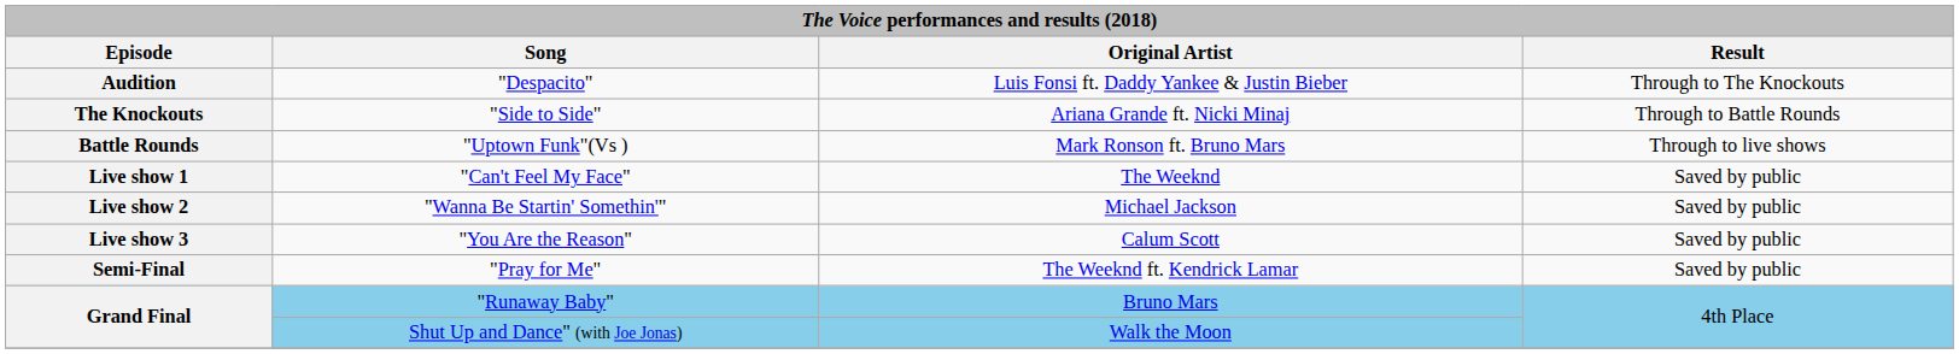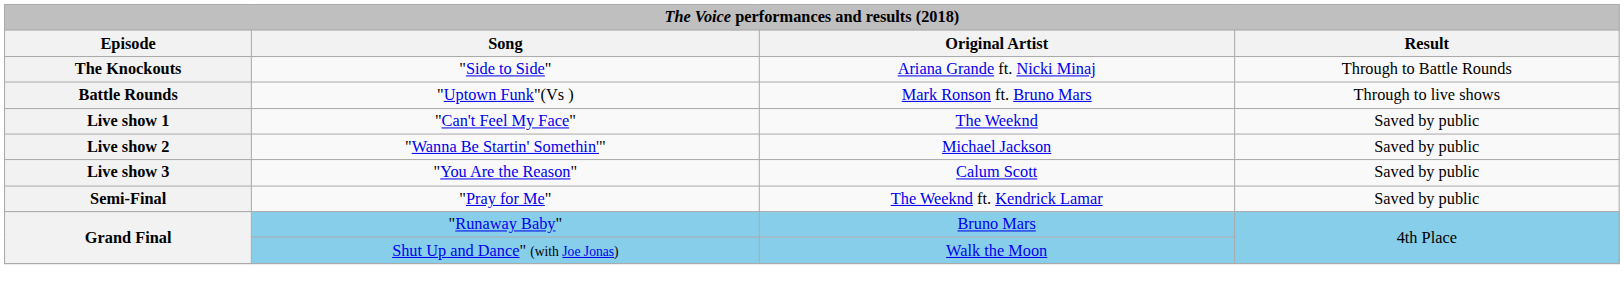- row: Audition | "Despacito" | Luis Fonsi ft. Daddy Yankee & Justin Bieber | Through to The Knockouts
